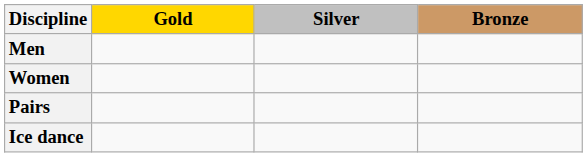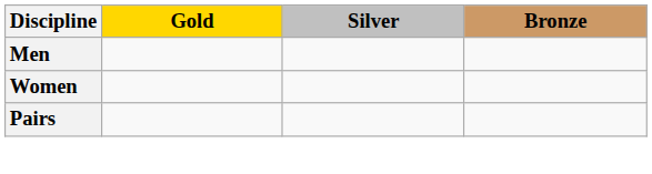- row: Ice dance
